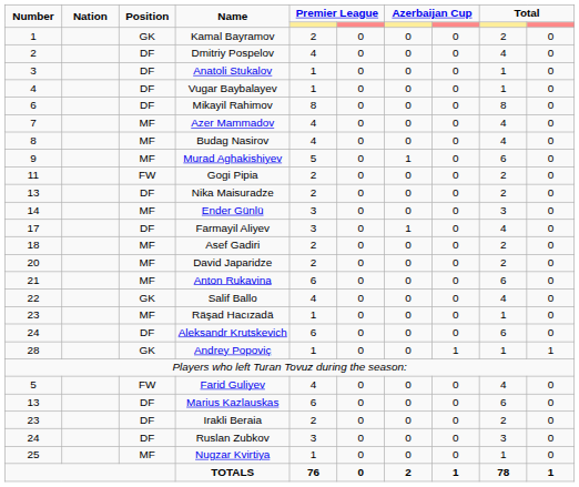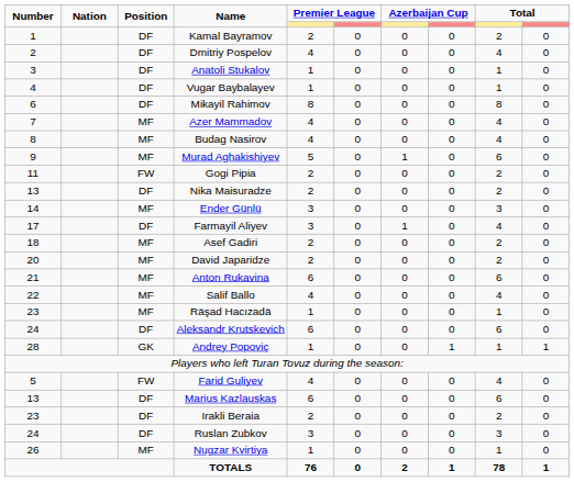Kamal Bayramov | Position: GK -> DF
Salif Ballo | Position: GK -> MF
Nugzar Kvirtiya | Number: 25 -> 26
